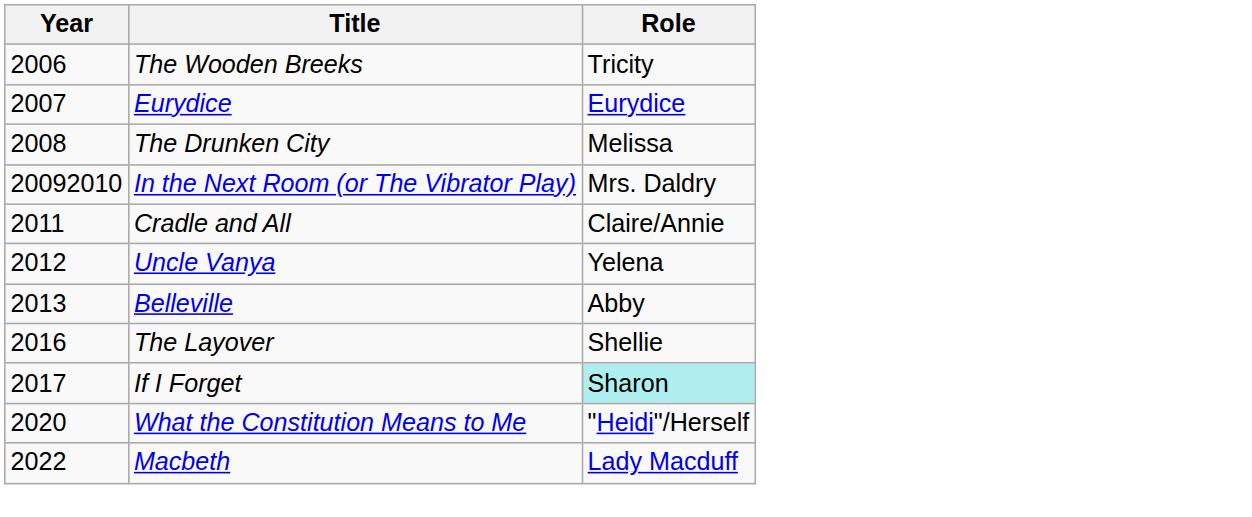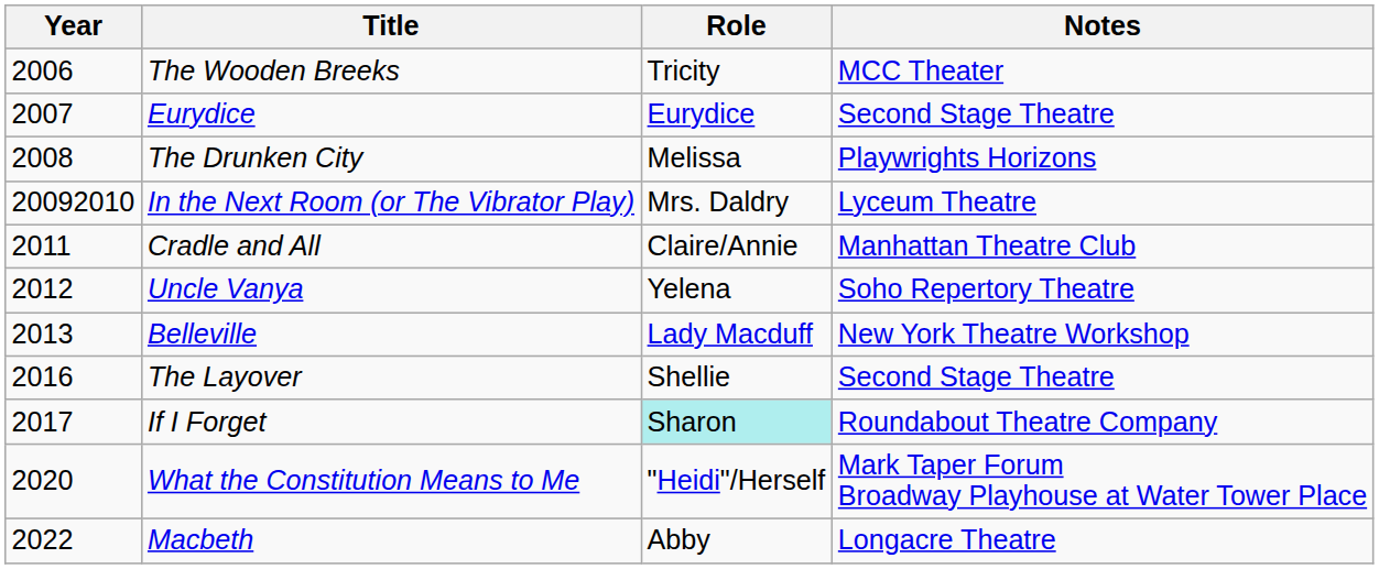+ column: Notes | MCC Theater | Second Stage Theatre | Playwrights Horizons | Lyceum Theatre | Manhattan Theatre Club | Soho Repertory Theatre | New York Theatre Workshop | Second Stage Theatre | Roundabout Theatre Company | Mark Taper Forum Broadway Playhouse at Water Tower Place | Longacre Theatre
Belleville | Role: Abby -> Lady Macduff
Macbeth | Role: Lady Macduff -> Abby
